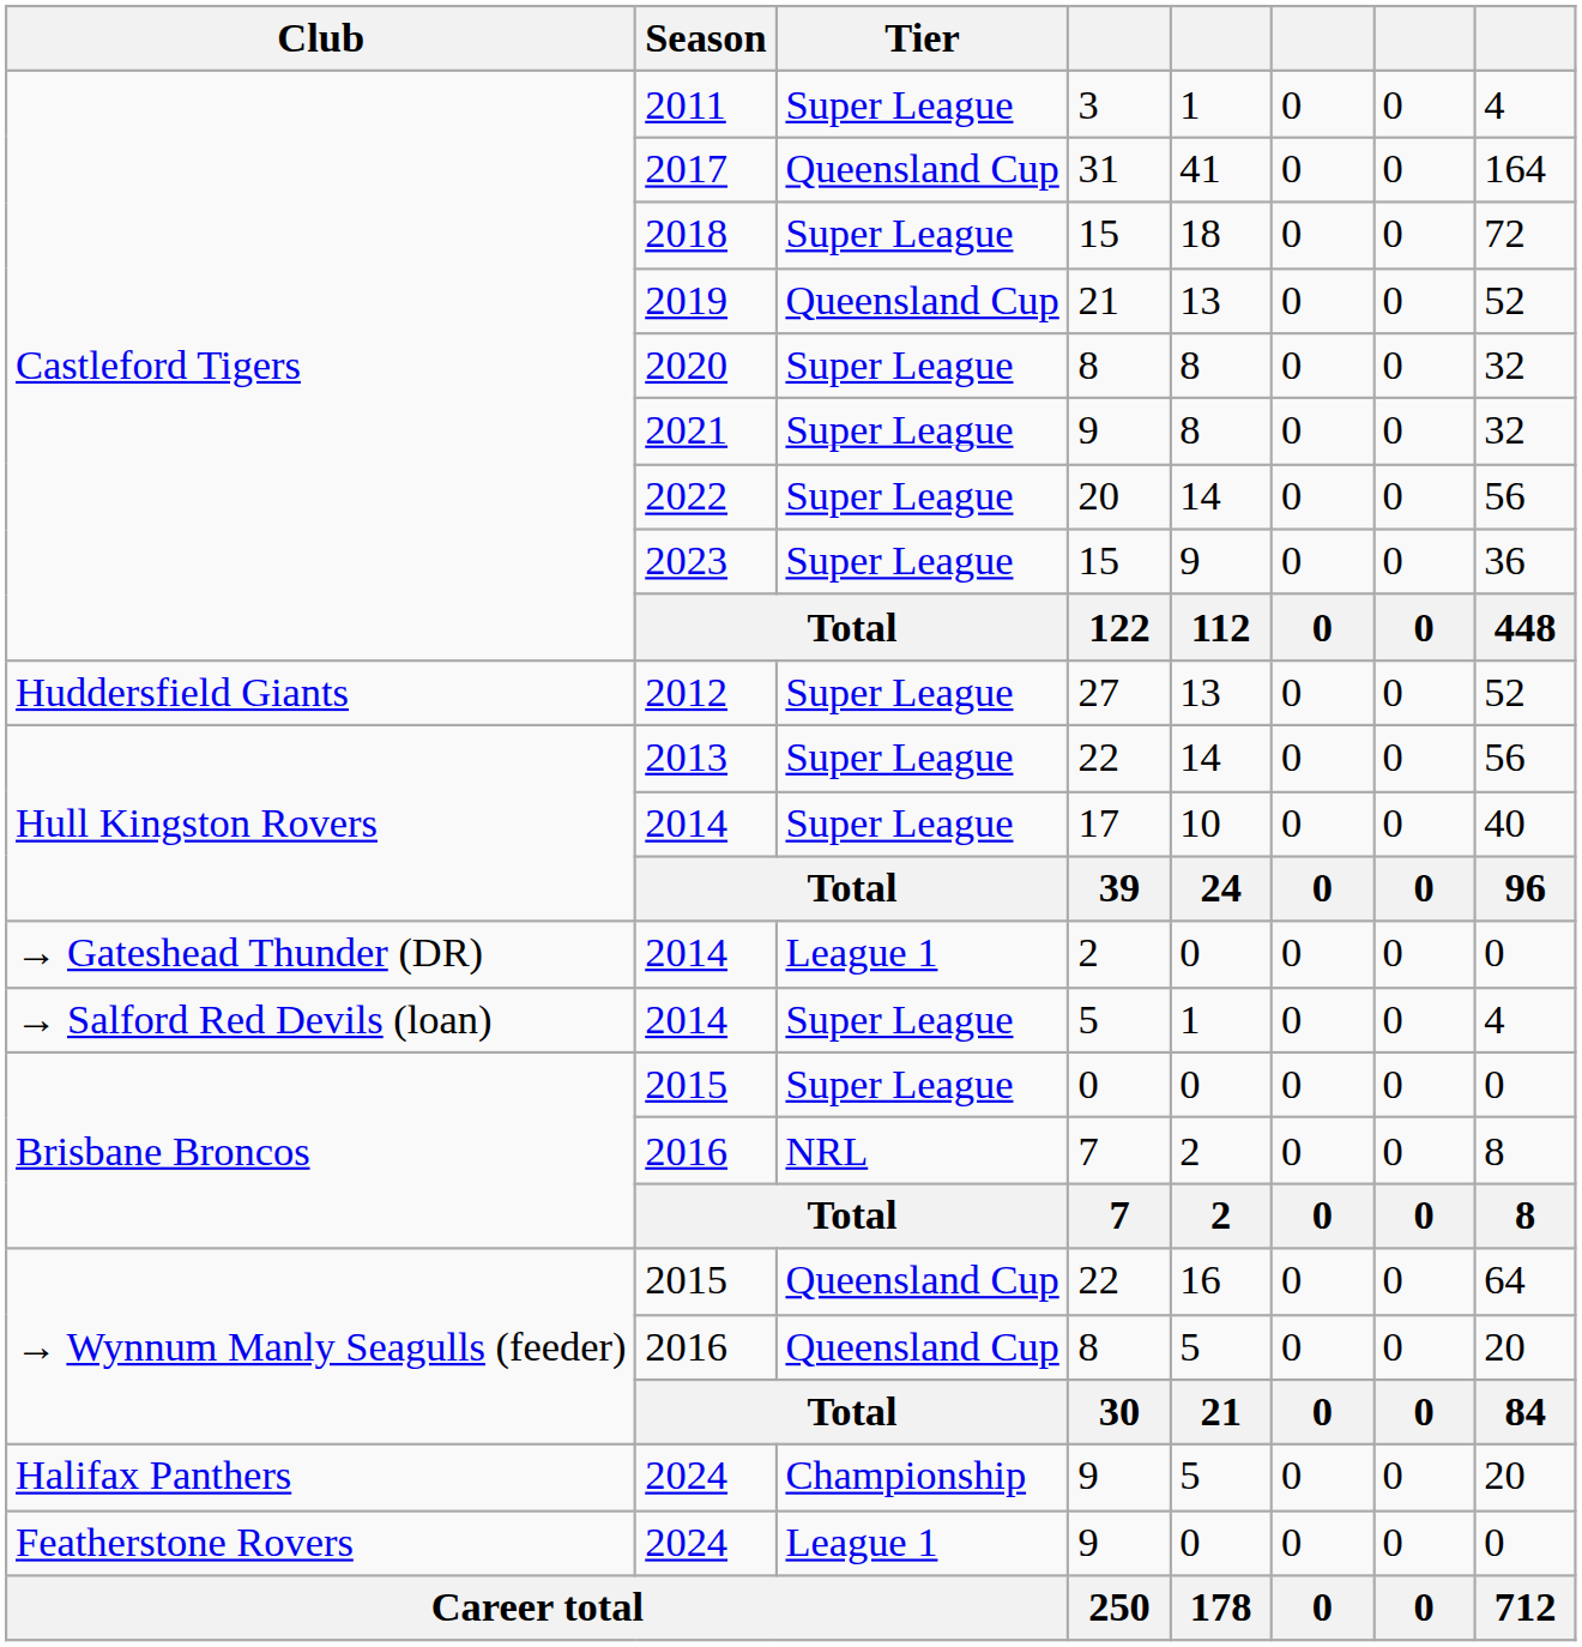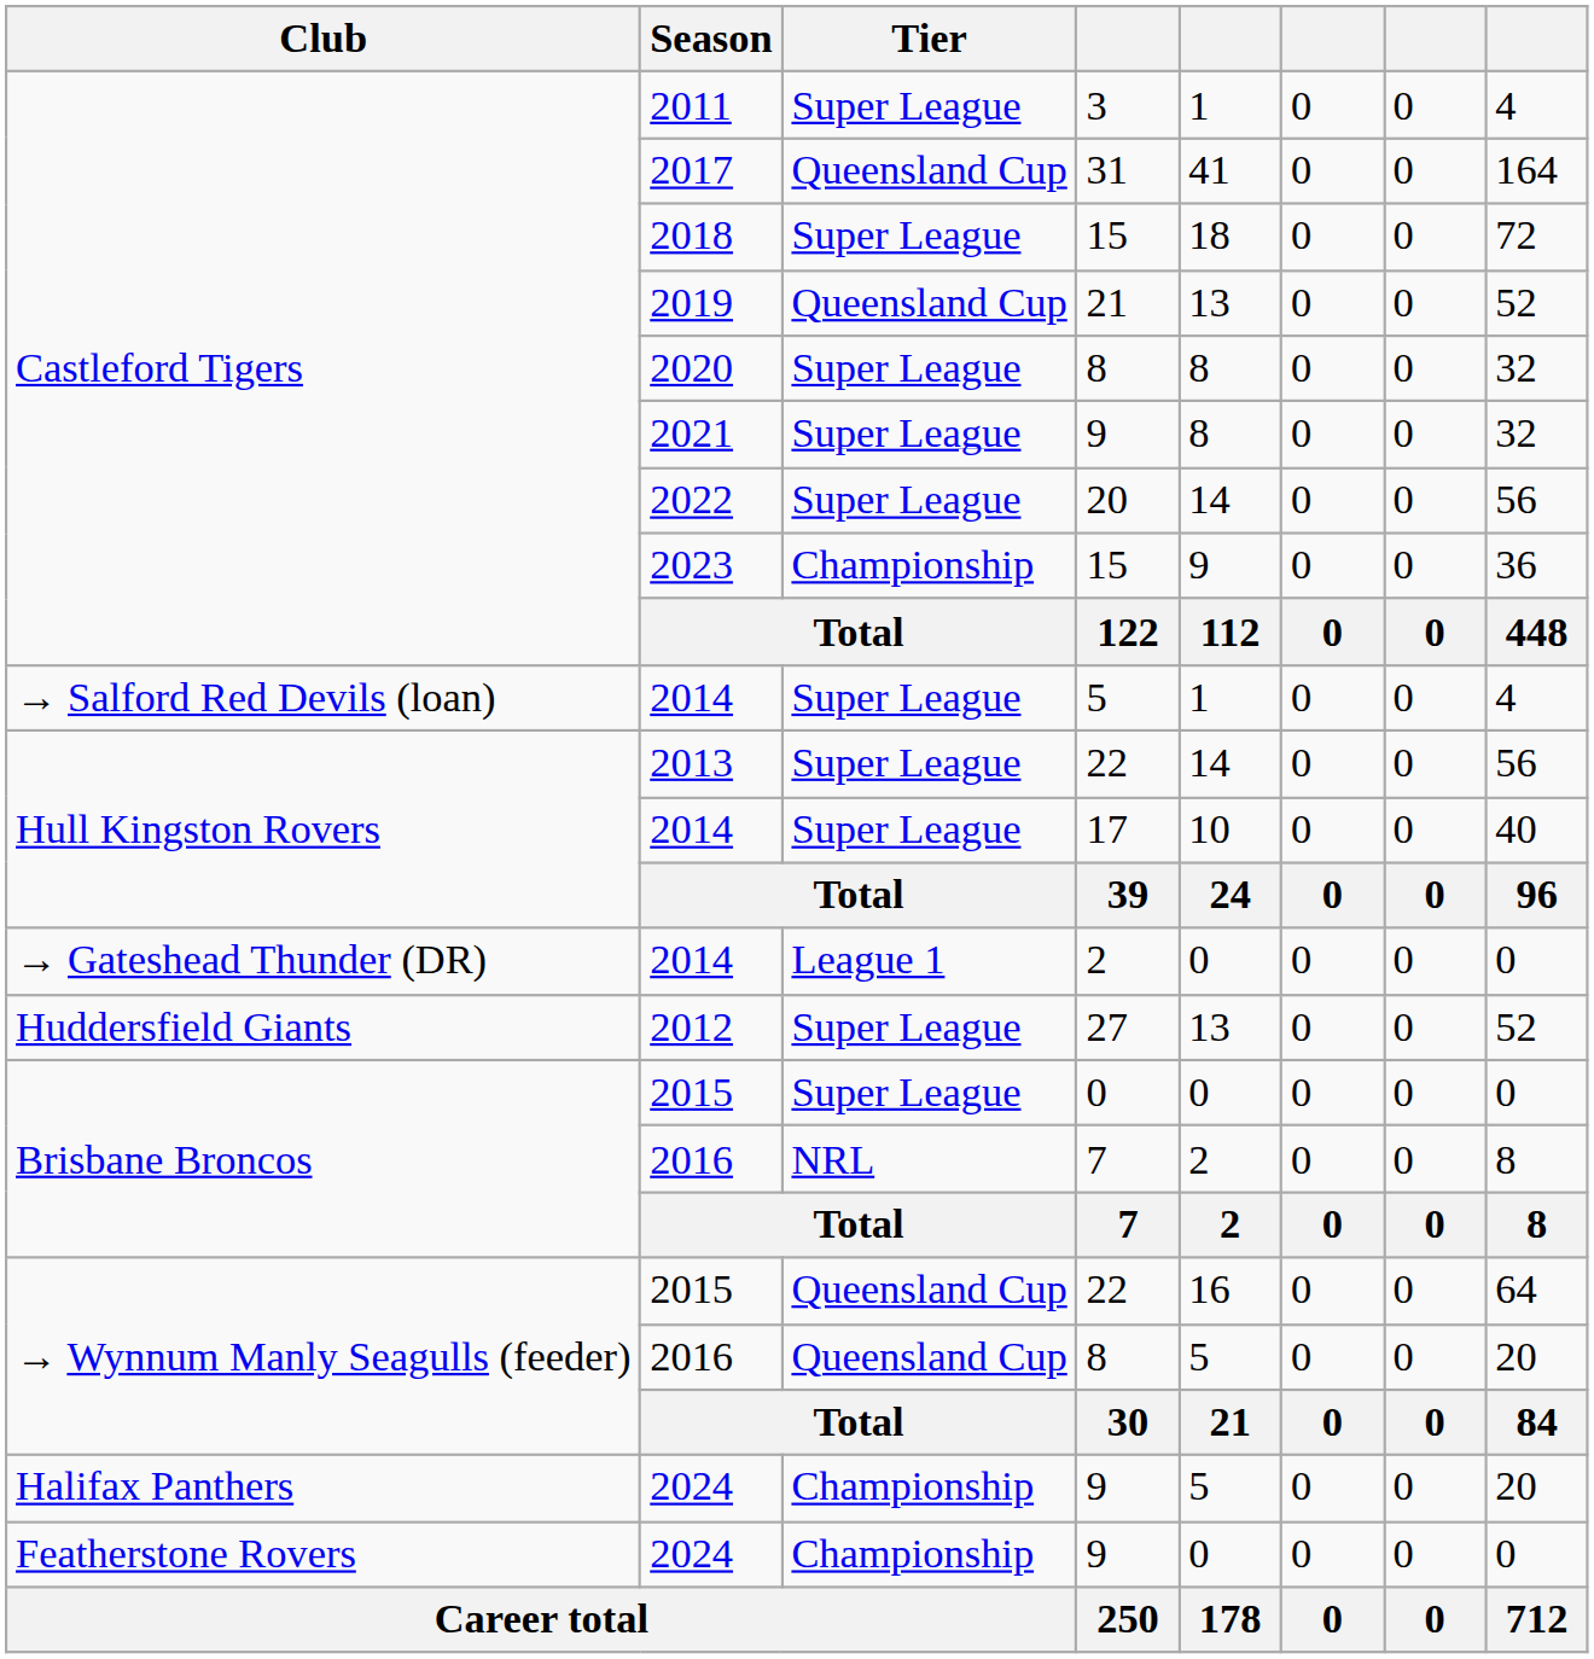2023 | Tier: Super League -> Championship
rows swapped: 2012 <-> → Salford Red Devils (loan) / 2014
Featherstone Rovers / 2024 | Tier: League 1 -> Championship
